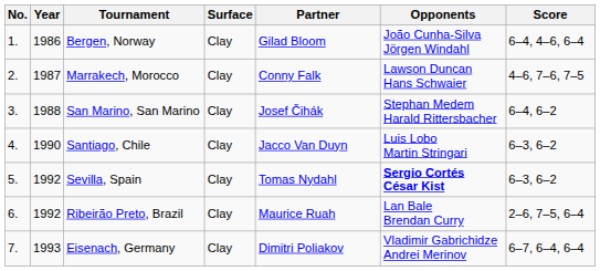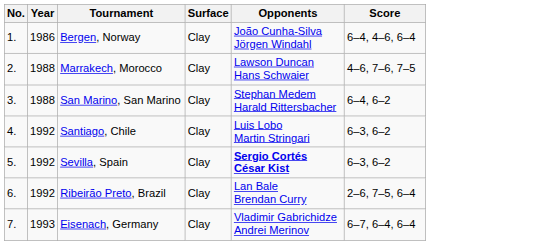- column: Partner | Gilad Bloom | Conny Falk | Josef Čihák | Jacco Van Duyn | Tomas Nydahl | Maurice Ruah | Dimitri Poliakov
Marrakech, Morocco | Year: 1987 -> 1988
Santiago, Chile | Year: 1990 -> 1992
